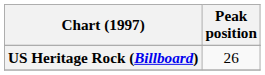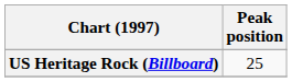US Heritage Rock (Billboard) | Peak position: 26 -> 25
